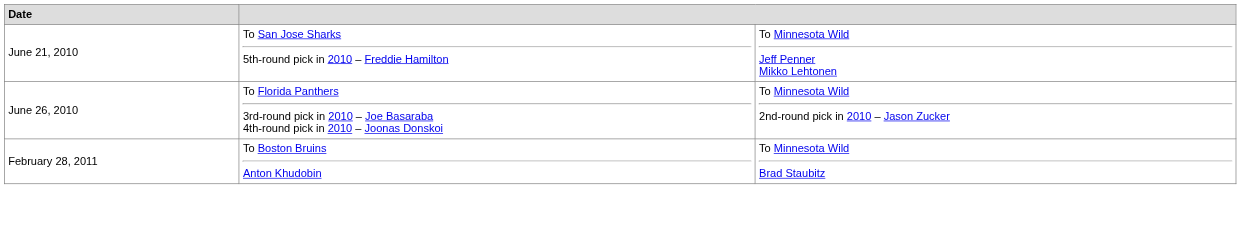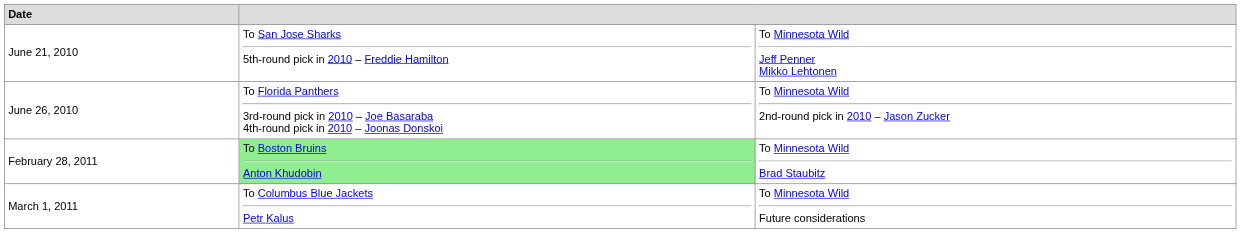February 28, 2011 | column 2: no background -> lightgreen background
+ row: March 1, 2011 | To Columbus Blue Jackets Petr Kalus | To Minnesota Wild Future considerations
